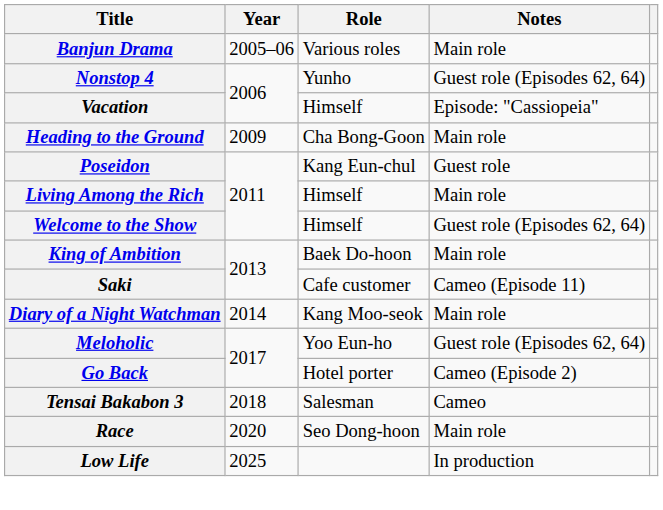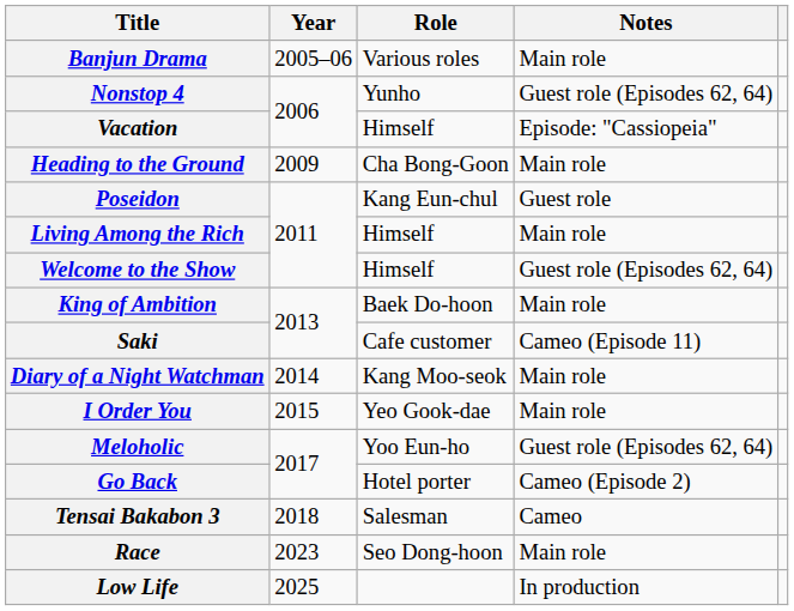+ row: I Order You | 2015 | Yeo Gook-dae | Main role
Race | Year: 2020 -> 2023
